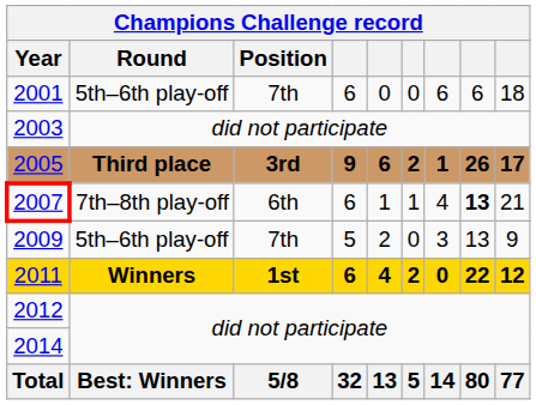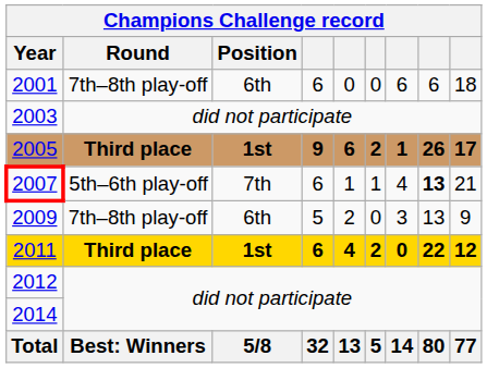2001 | Round: 5th–6th play-off -> 7th–8th play-off
2001 | Position: 7th -> 6th
2005 | Position: 3rd -> 1st
2007 | Round: 7th–8th play-off -> 5th–6th play-off
2007 | Position: 6th -> 7th
2009 | Round: 5th–6th play-off -> 7th–8th play-off
2009 | Position: 7th -> 6th
2011 | Round: Winners -> Third place
